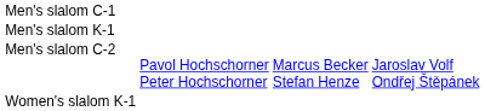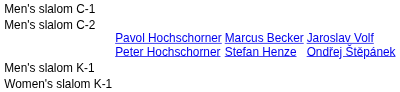rows swapped: Men's slalom C-2 <-> Men's slalom K-1
